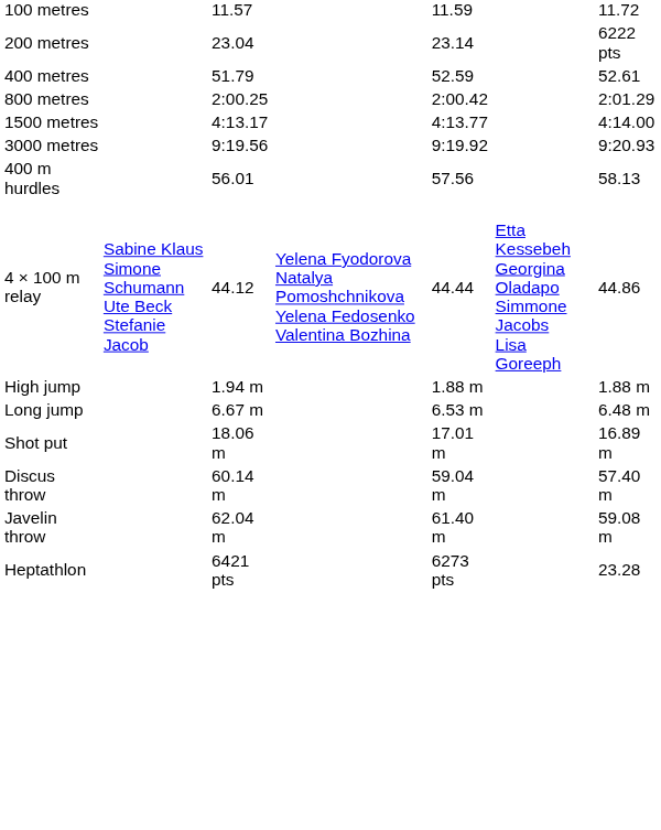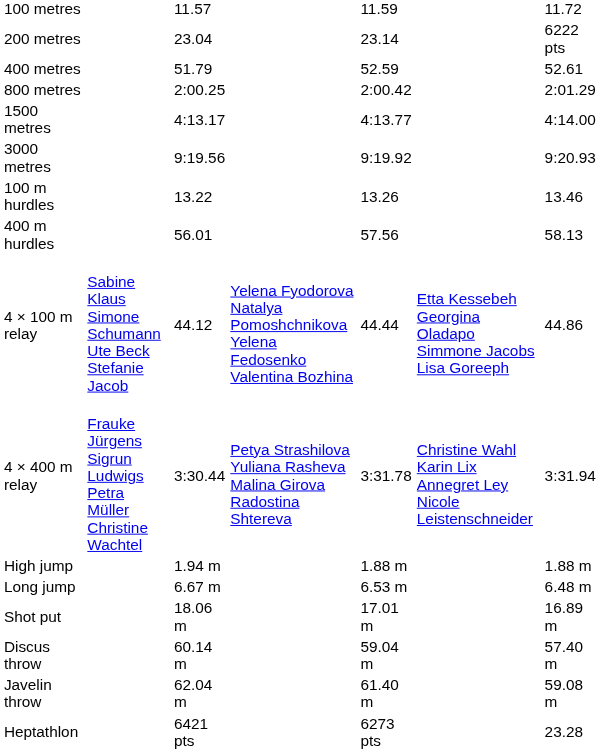+ row: 100 m hurdles | 13.22 | 13.26 | 13.46
+ row: 4 × 400 m relay | Frauke Jürgens Sigrun Ludwigs Petra Müller Christine Wachtel | 3:30.44 | Petya Strashilova Yuliana Rasheva Malina Girova Radostina Shtereva | 3:31.78 | Christine Wahl Karin Lix Annegret Ley Nicole Leistenschneider | 3:31.94
